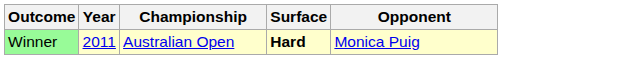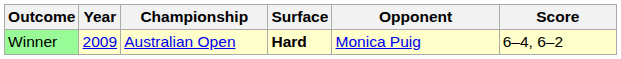+ column: Score | 6–4, 6–2
Winner | Year: 2011 -> 2009
